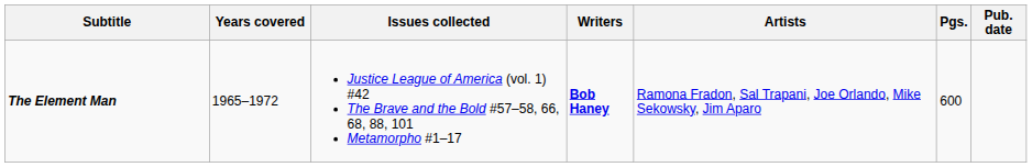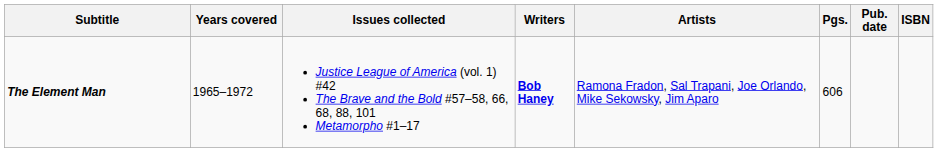+ column: ISBN
The Element Man | Pgs.: 600 -> 606
